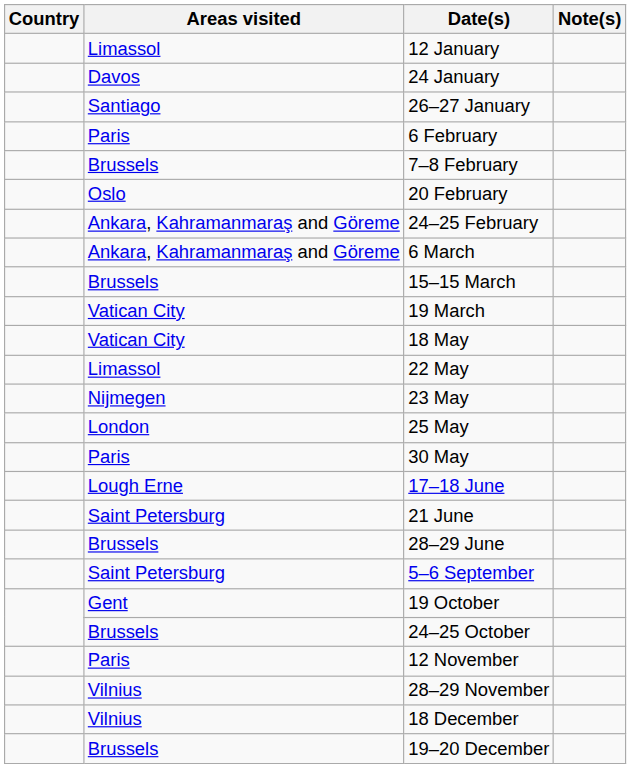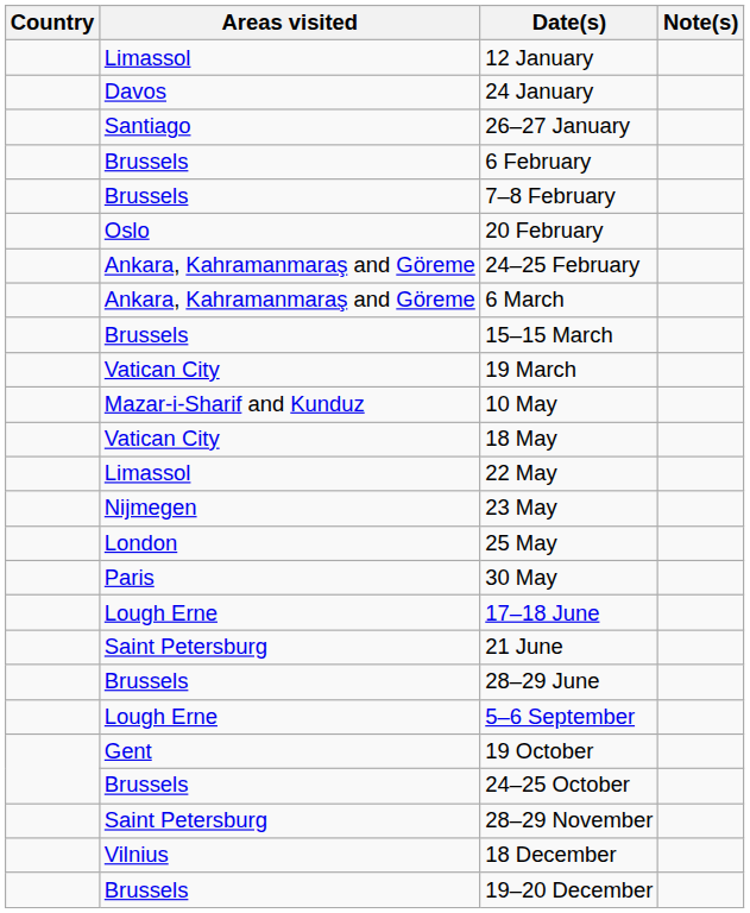6 February | Areas visited: Paris -> Brussels
+ row: Mazar-i-Sharif and Kunduz | 10 May
5–6 September | Areas visited: Saint Petersburg -> Lough Erne
- row: Paris | 12 November
28–29 November | Areas visited: Vilnius -> Saint Petersburg
